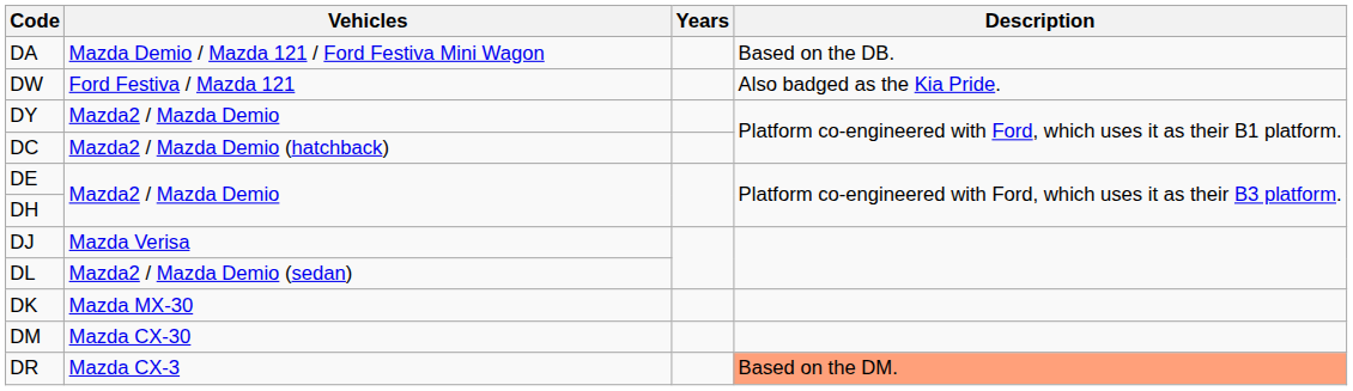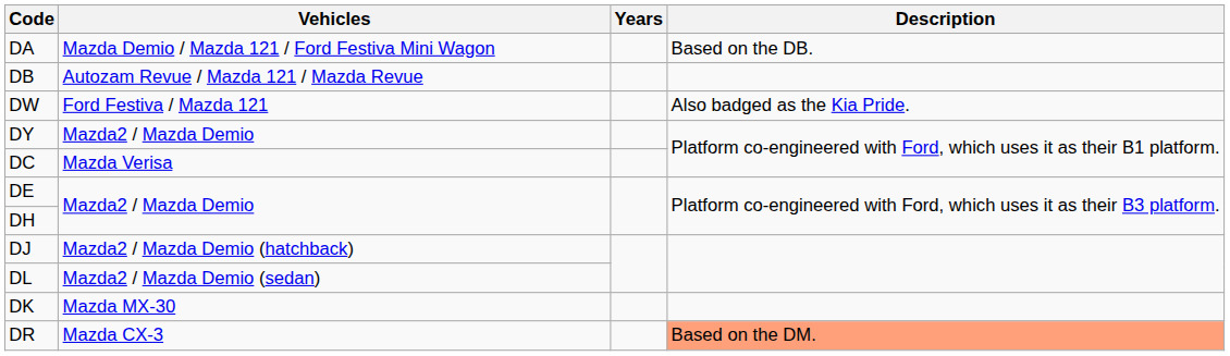+ row: DB | Autozam Revue / Mazda 121 / Mazda Revue
DC | Vehicles: Mazda2 / Mazda Demio (hatchback) -> Mazda Verisa
DJ | Vehicles: Mazda Verisa -> Mazda2 / Mazda Demio (hatchback)
- row: DM | Mazda CX-30
